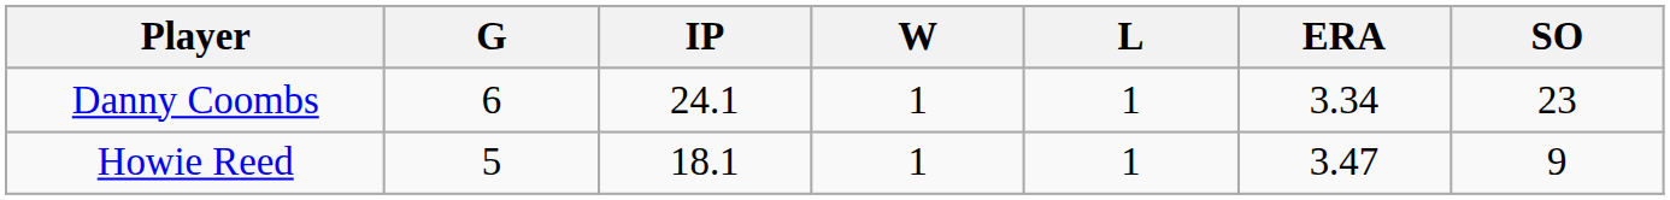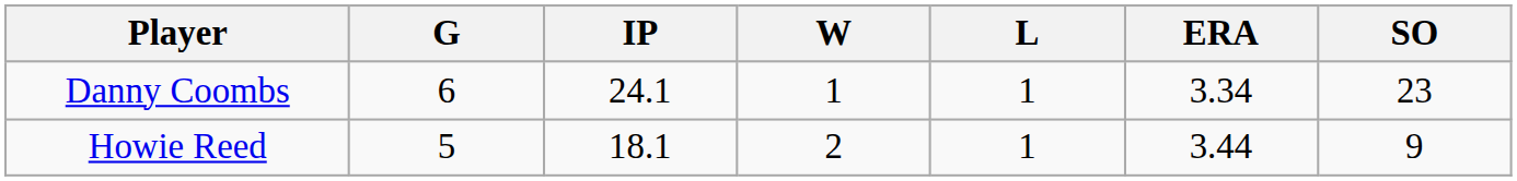Howie Reed | W: 1 -> 2
Howie Reed | ERA: 3.47 -> 3.44
